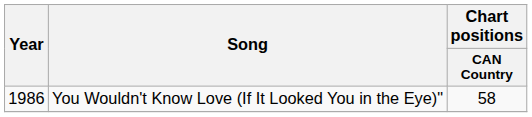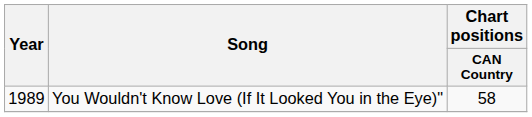You Wouldn't Know Love (If It Looked You in the Eye)" | Year: 1986 -> 1989
